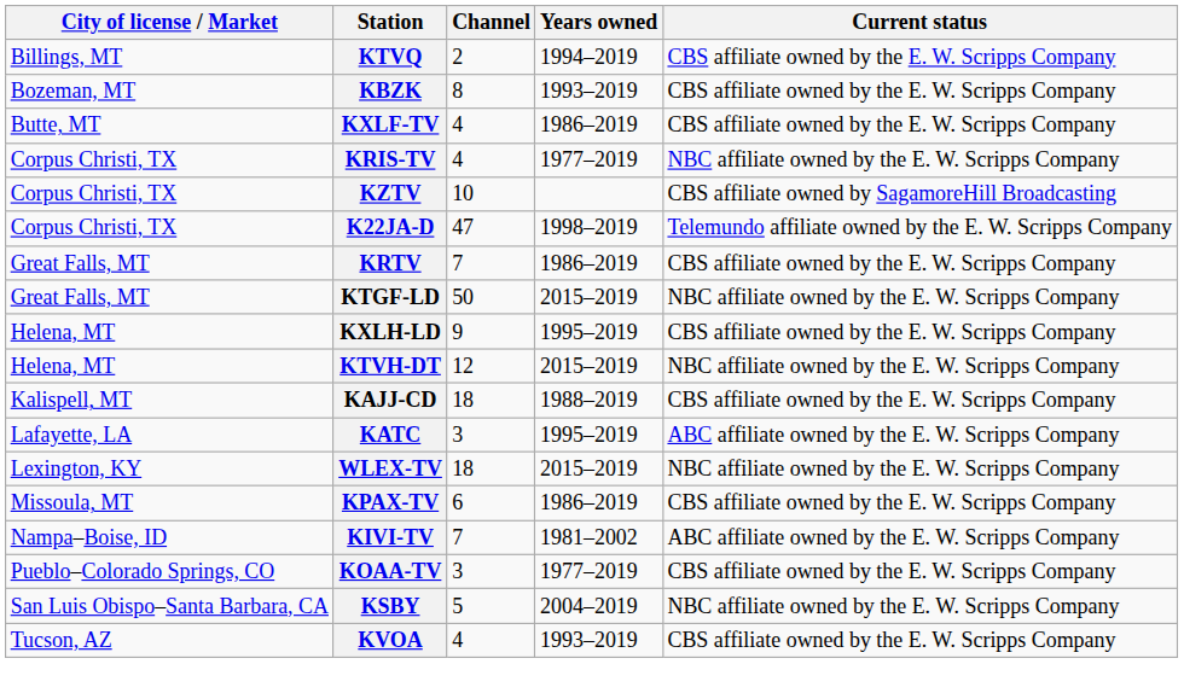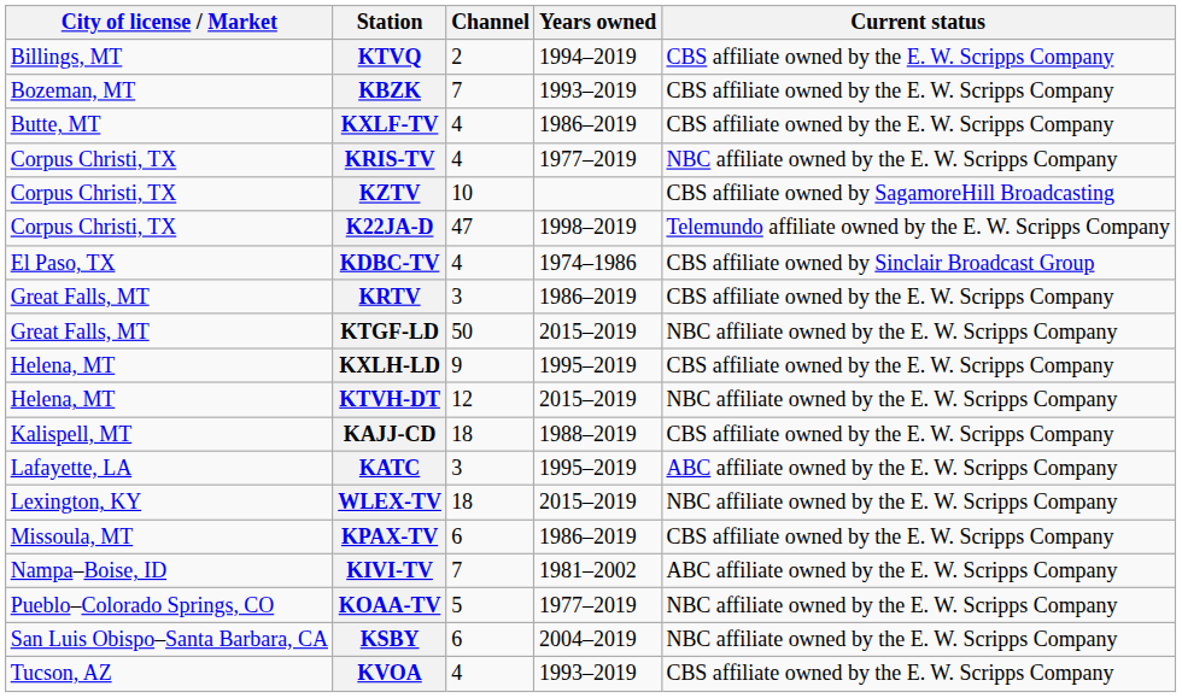KBZK | Channel: 8 -> 7
+ row: El Paso, TX | KDBC-TV | 4 | 1974–1986 | CBS affiliate owned by Sinclair Broadcast Group
KRTV | Channel: 7 -> 3
KOAA-TV | Channel: 3 -> 5
KOAA-TV | Current status: CBS affiliate owned by the E. W. Scripps Company -> NBC affiliate owned by the E. W. Scripps Company
KSBY | Channel: 5 -> 6
